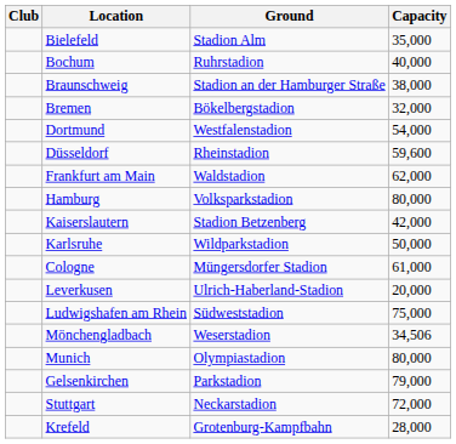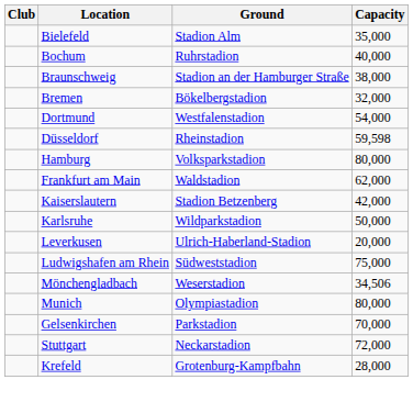Düsseldorf | Capacity: 59,600 -> 59,598
rows swapped: Frankfurt am Main <-> Hamburg
- row: Cologne | Müngersdorfer Stadion | 61,000
Gelsenkirchen | Capacity: 79,000 -> 70,000
